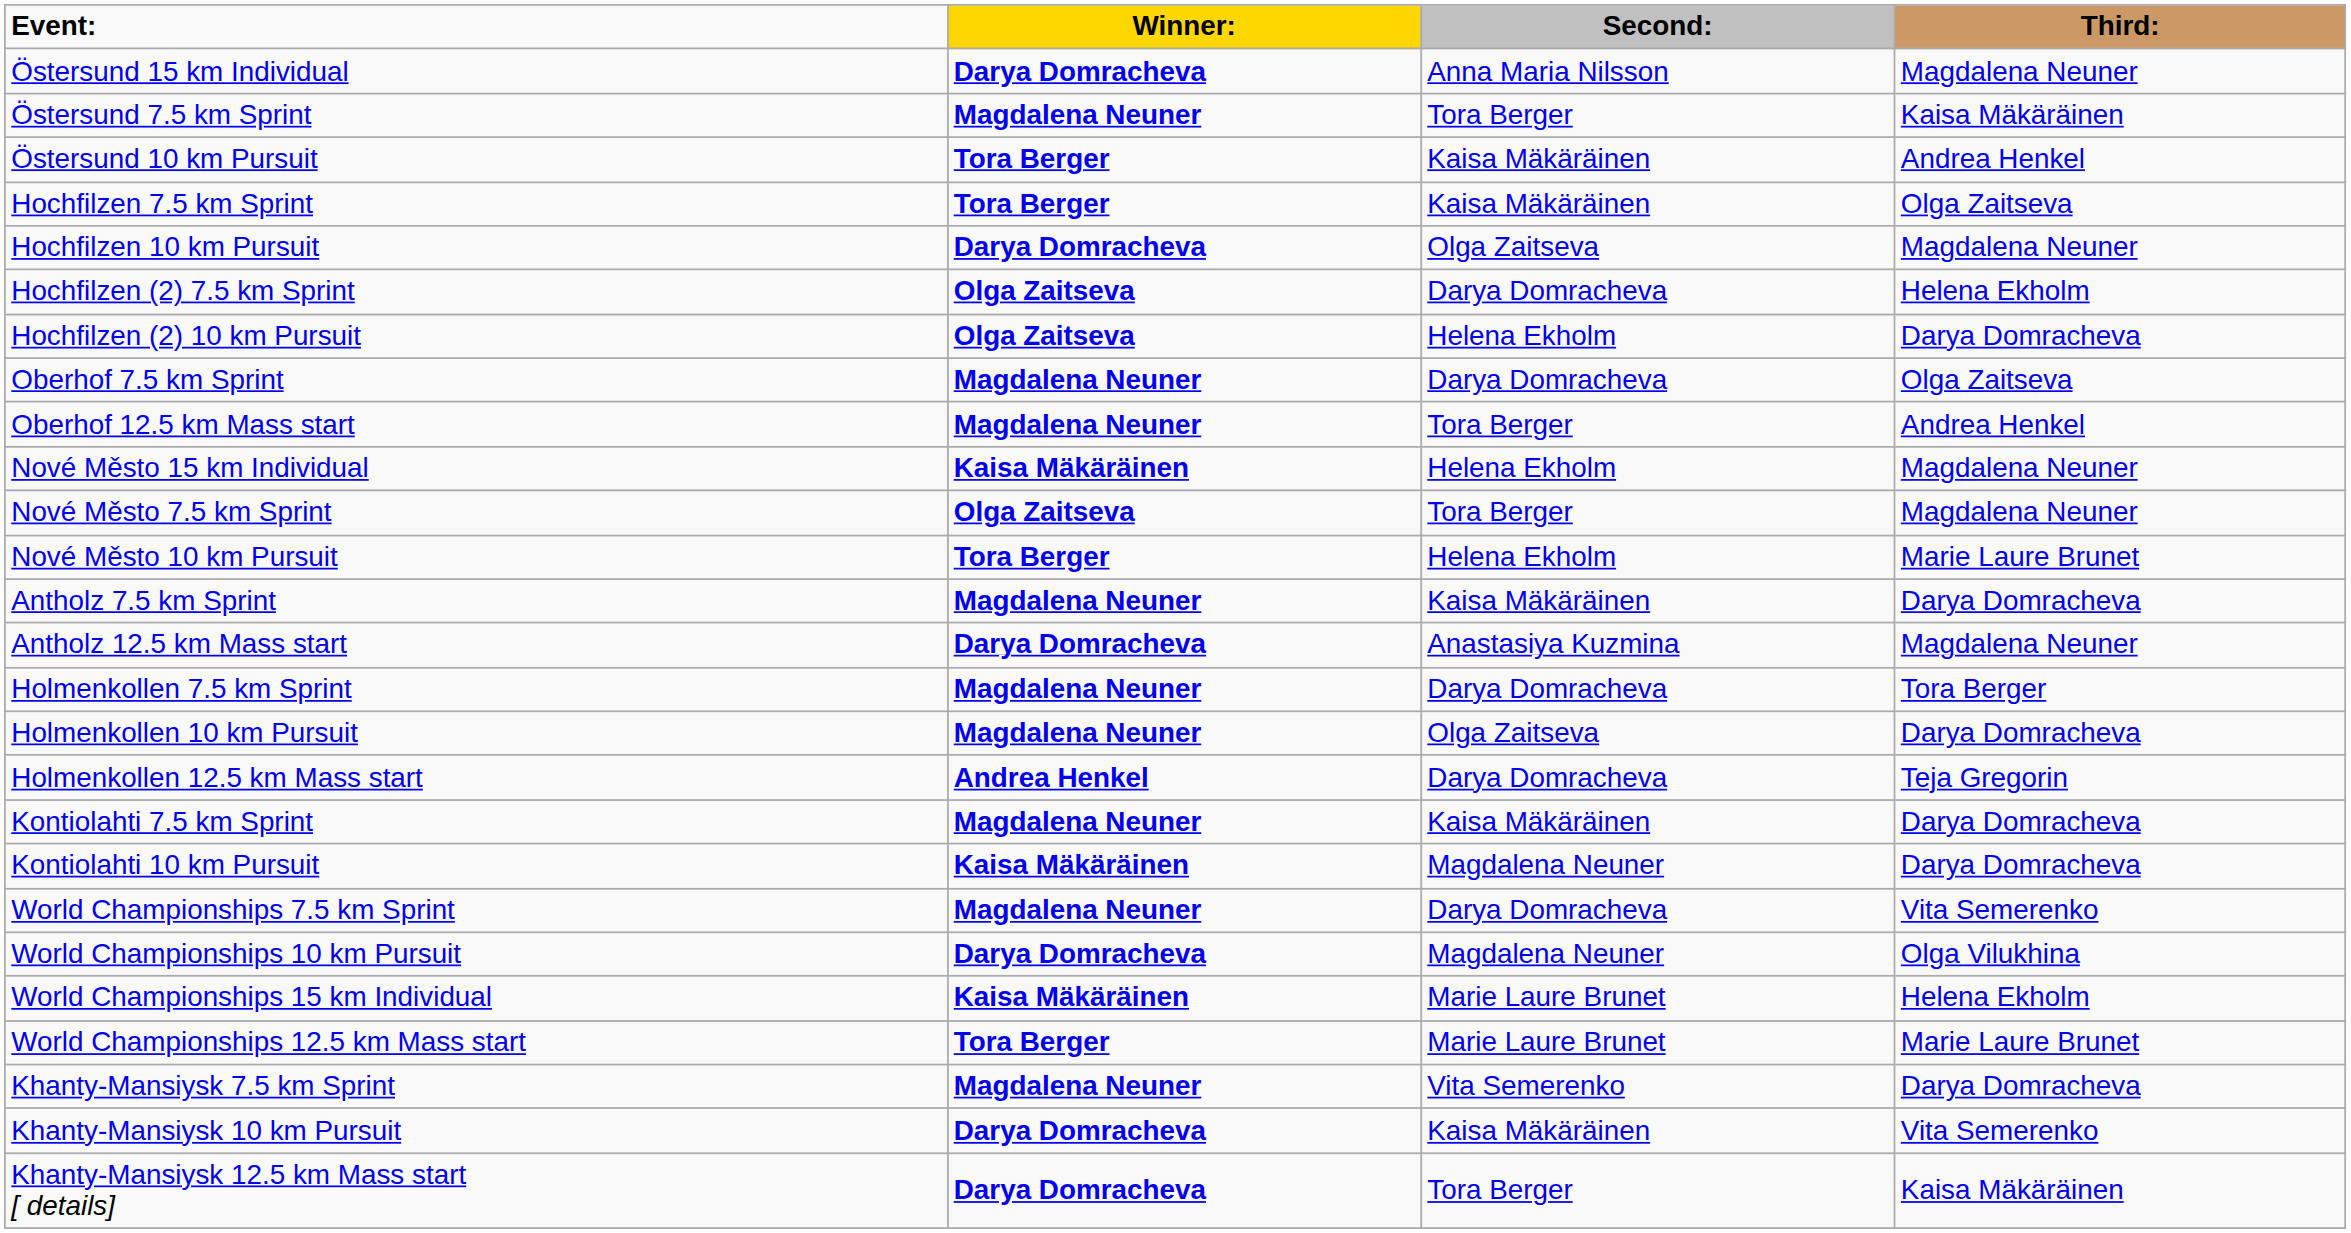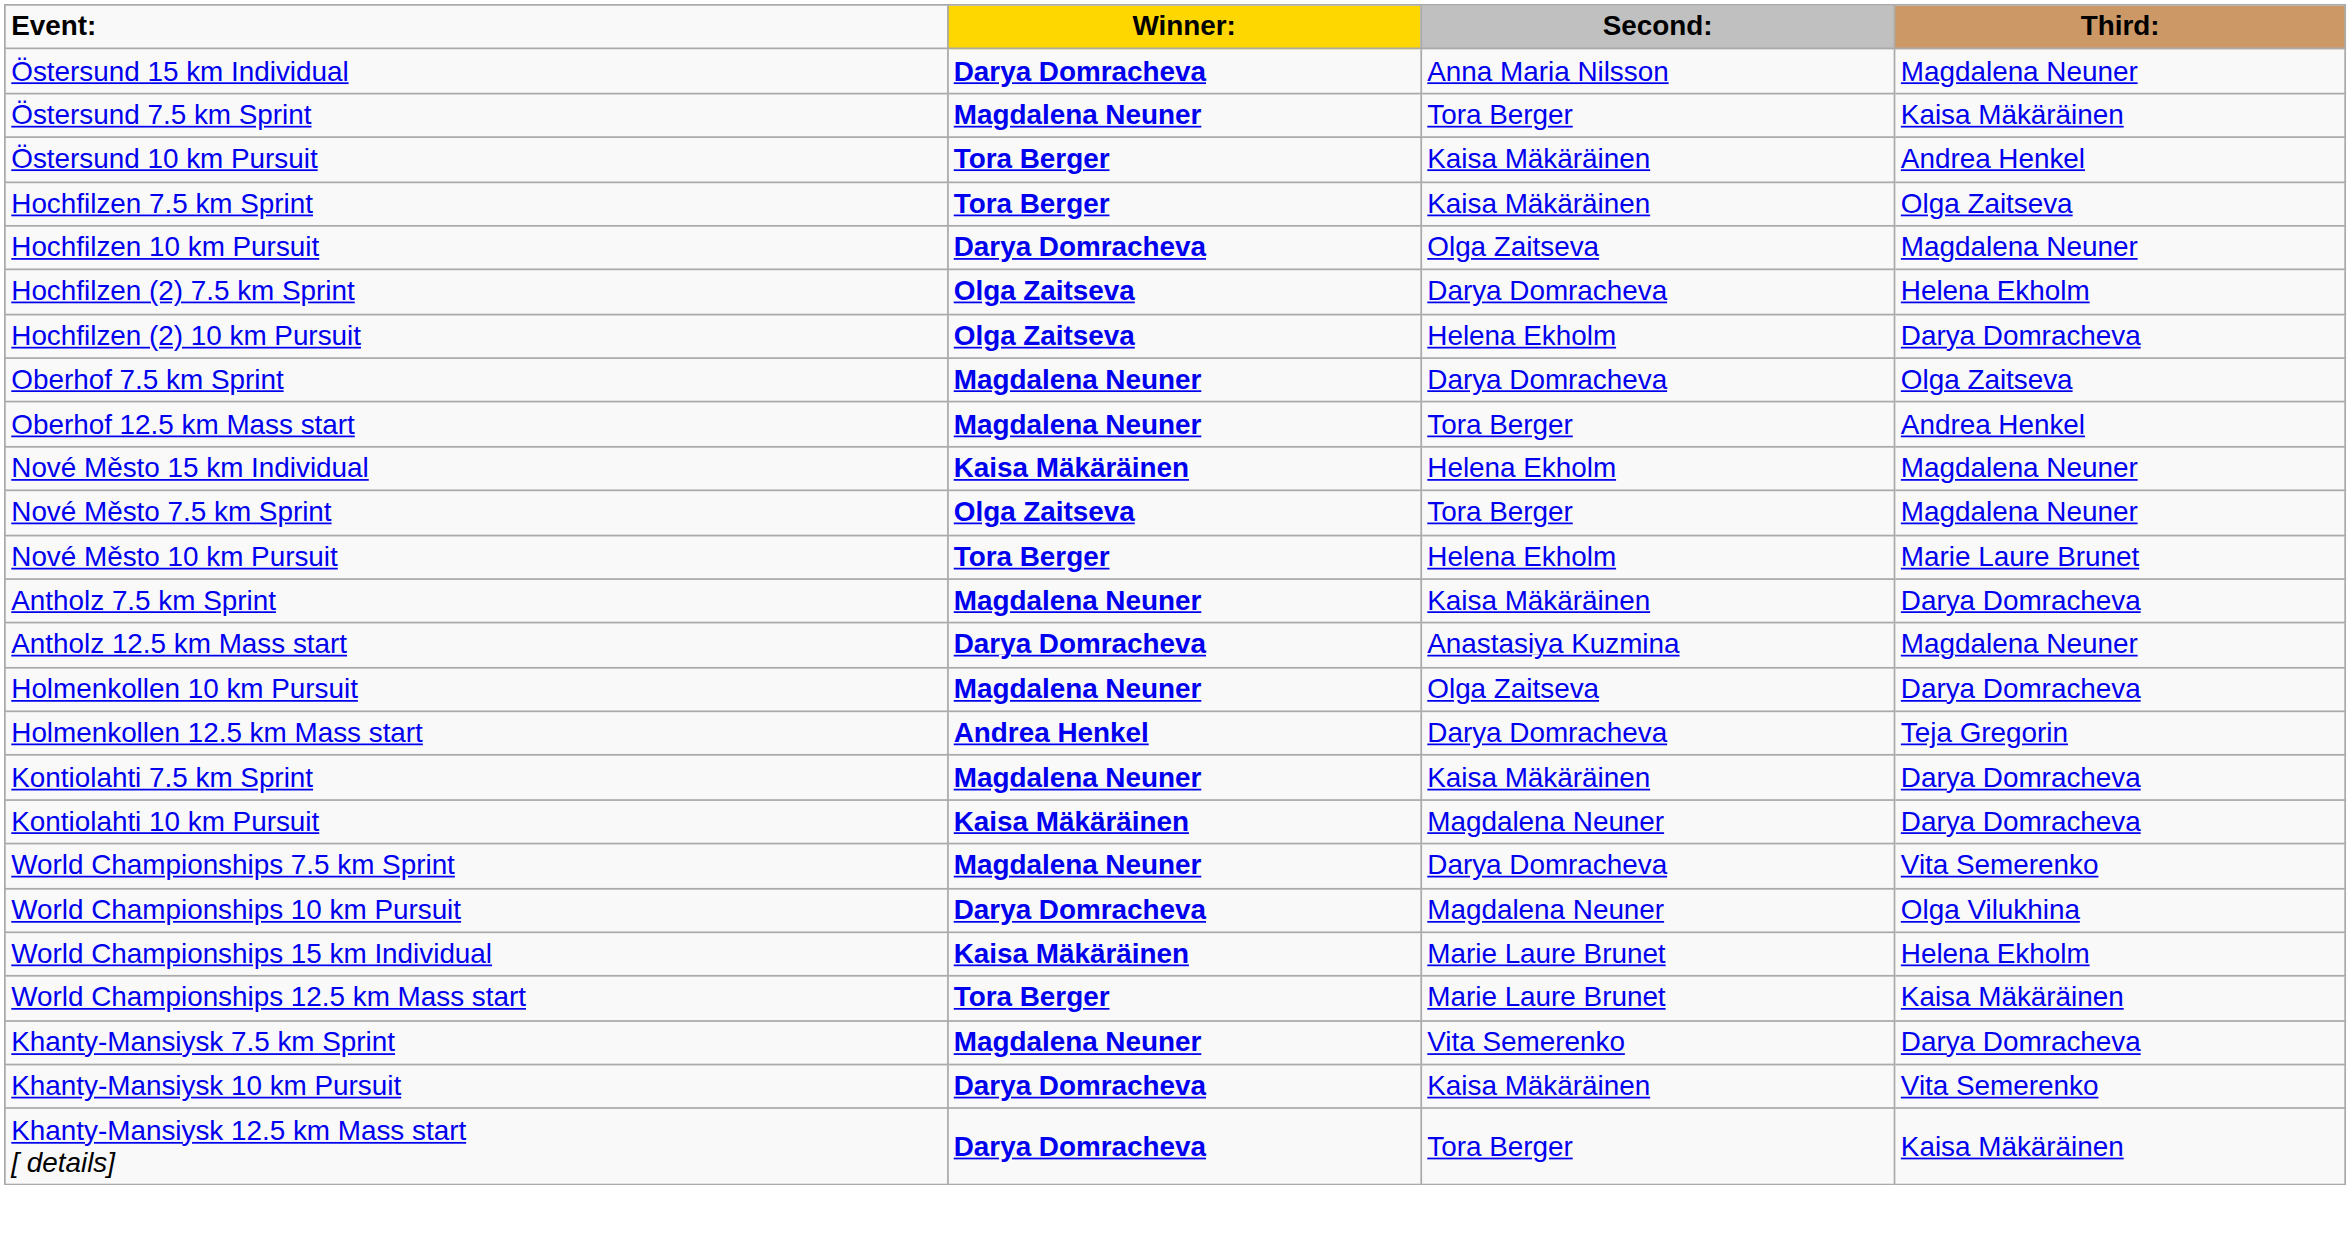- row: Holmenkollen 7.5 km Sprint | Magdalena Neuner | Darya Domracheva | Tora Berger
World Championships 12.5 km Mass start | Third:: Marie Laure Brunet -> Kaisa Mäkäräinen
